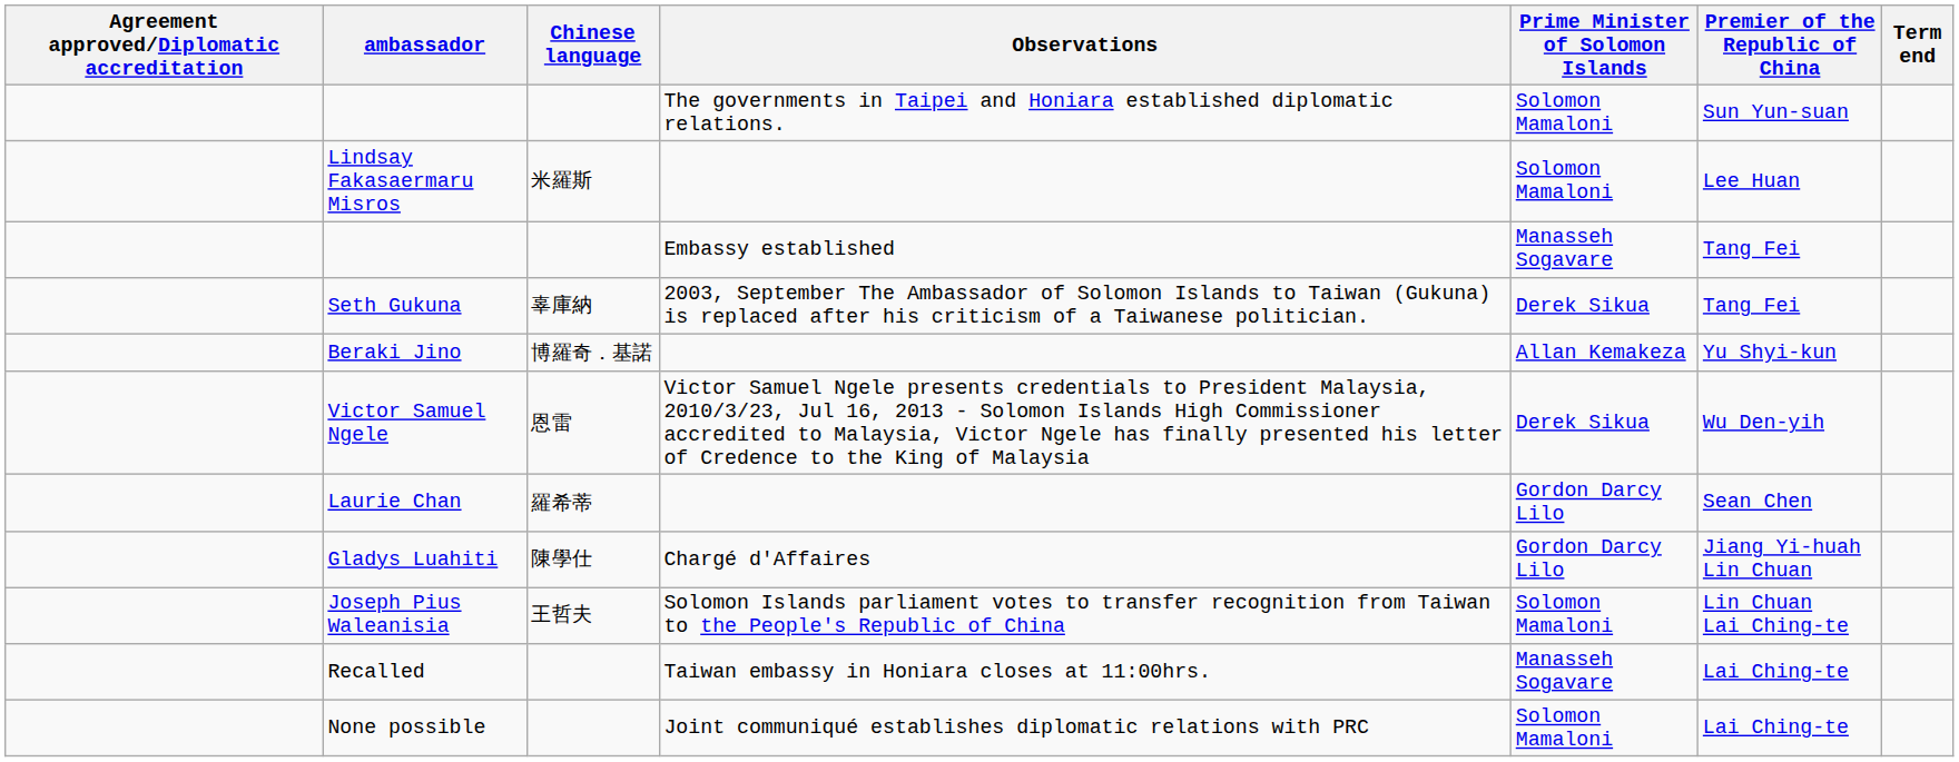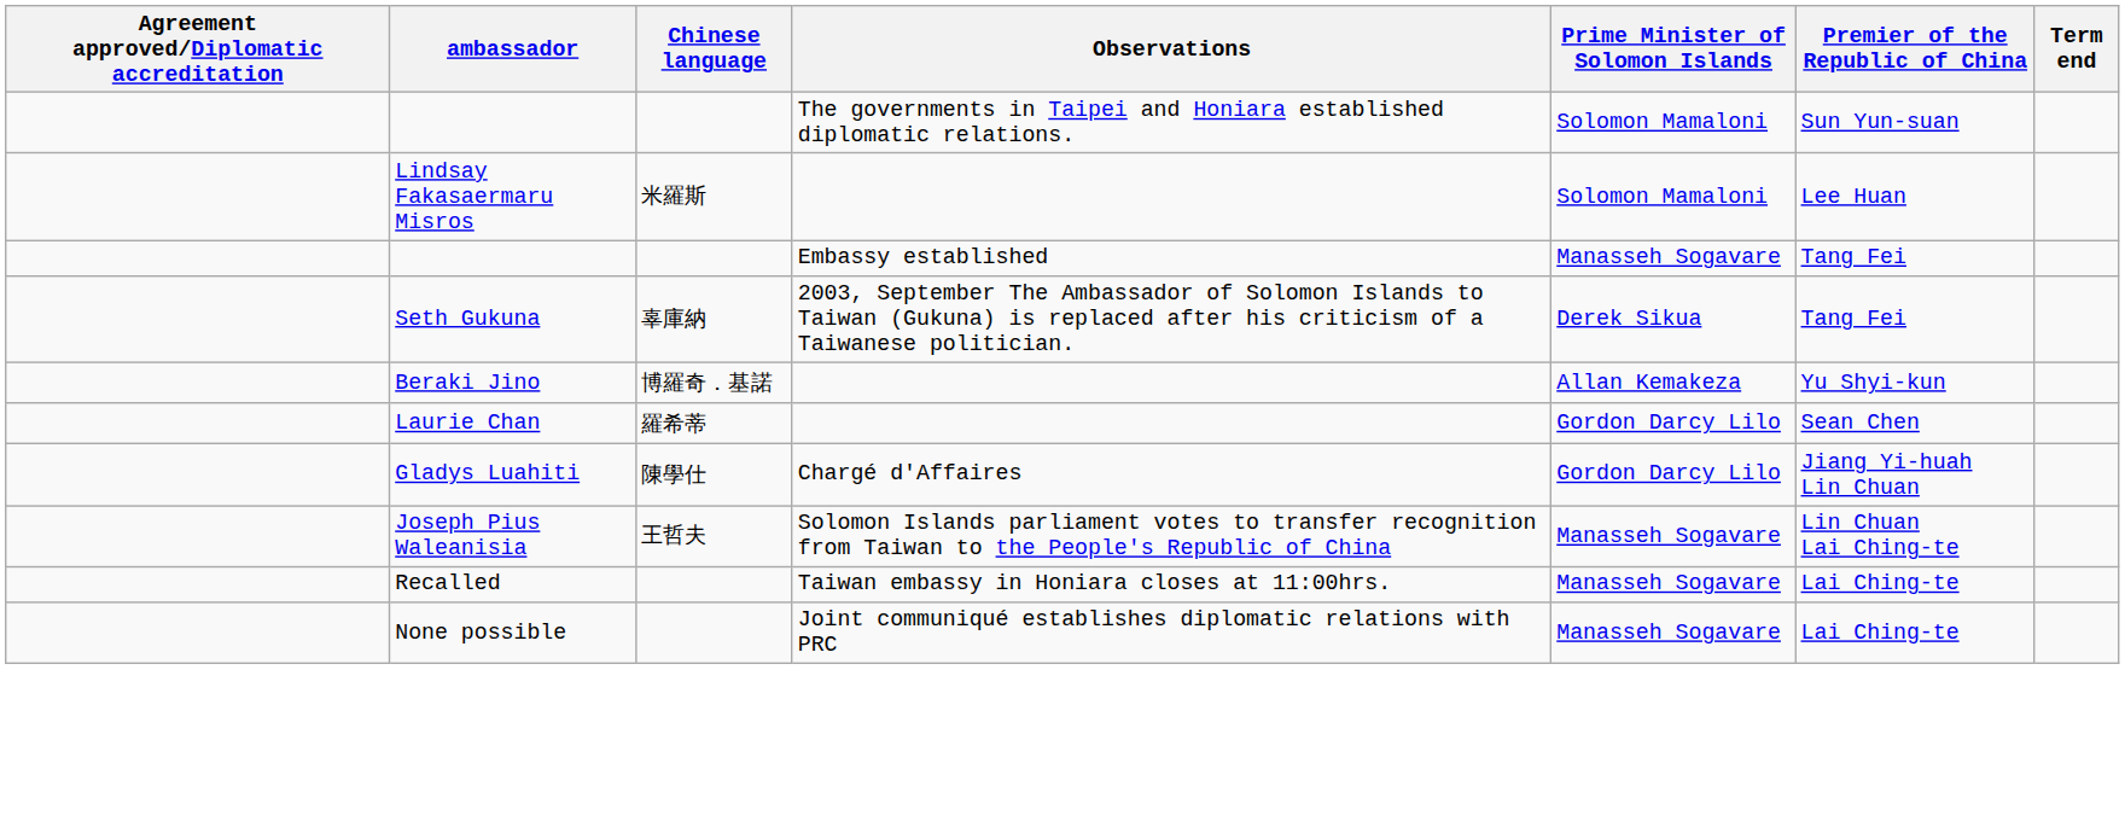- row: Victor Samuel Ngele | 恩雷 | Victor Samuel Ngele presents credentials to President Malaysia, 2010/3/23, Jul 16, 2013 - Solomon Islands High Commissioner accredited to Malaysia, Victor Ngele has finally presented his letter of Credence to the King of Malaysia | Derek Sikua | Wu Den-yih
Joseph Pius Waleanisia | Prime Minister of Solomon Islands: Solomon Mamaloni -> Manasseh Sogavare
None possible | Prime Minister of Solomon Islands: Solomon Mamaloni -> Manasseh Sogavare
